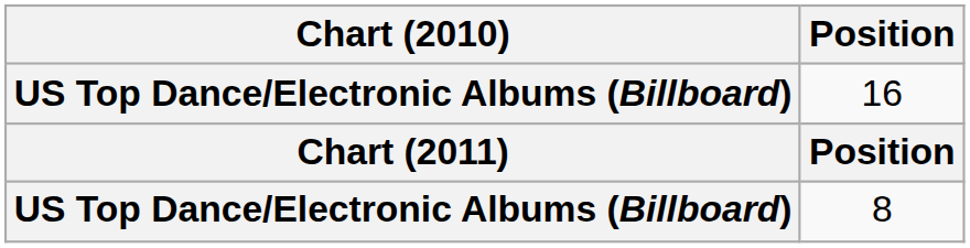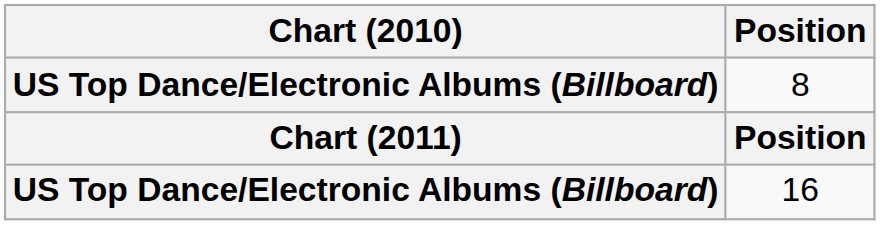rows swapped: 8 <-> 16
